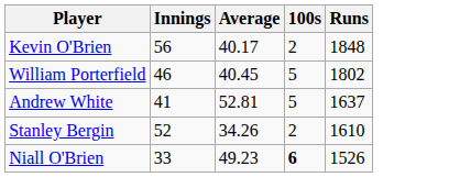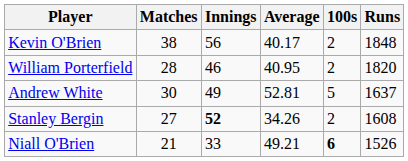+ column: Matches | 38 | 28 | 30 | 27 | 21
William Porterfield | Average: 40.45 -> 40.95
William Porterfield | 100s: 5 -> 2
William Porterfield | Runs: 1802 -> 1820
Andrew White | Innings: 41 -> 49
Stanley Bergin | Innings: normal -> bold
Stanley Bergin | Runs: 1610 -> 1608
Niall O'Brien | Average: 49.23 -> 49.21
